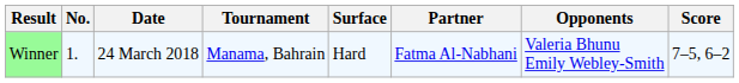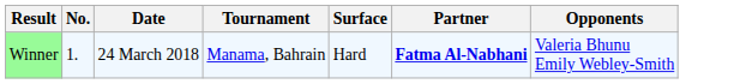- column: Score | 7–5, 6–2
Winner | Partner: normal -> bold
